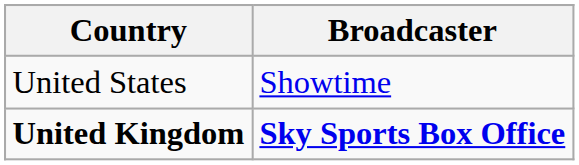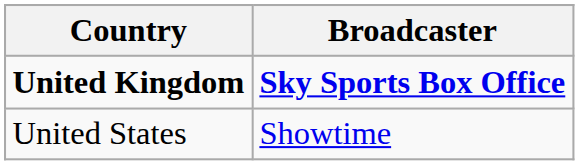rows swapped: United Kingdom <-> United States
